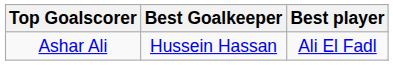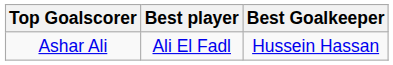columns swapped: Best player <-> Best Goalkeeper
